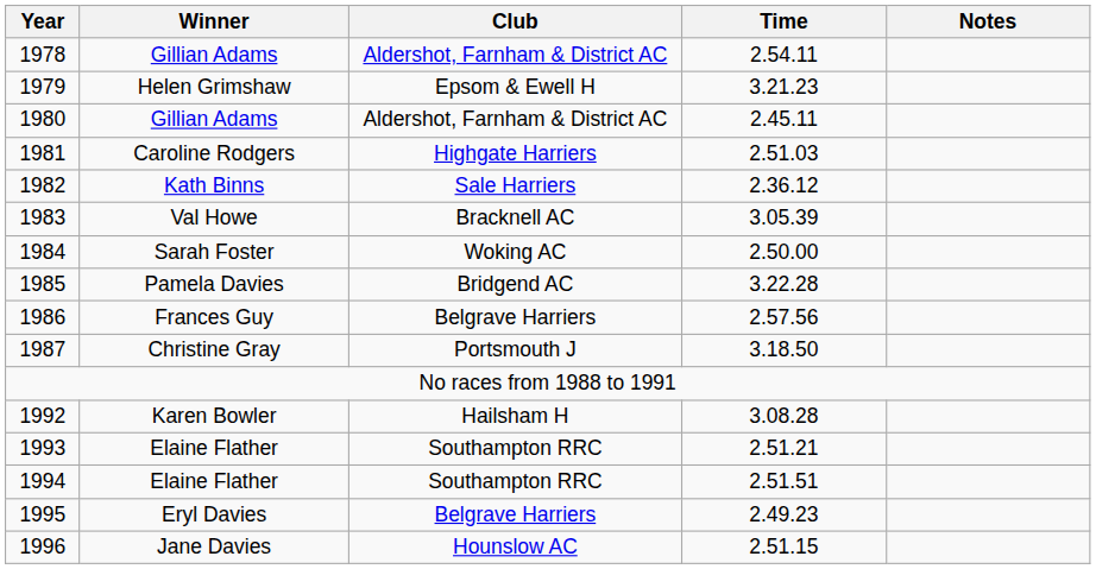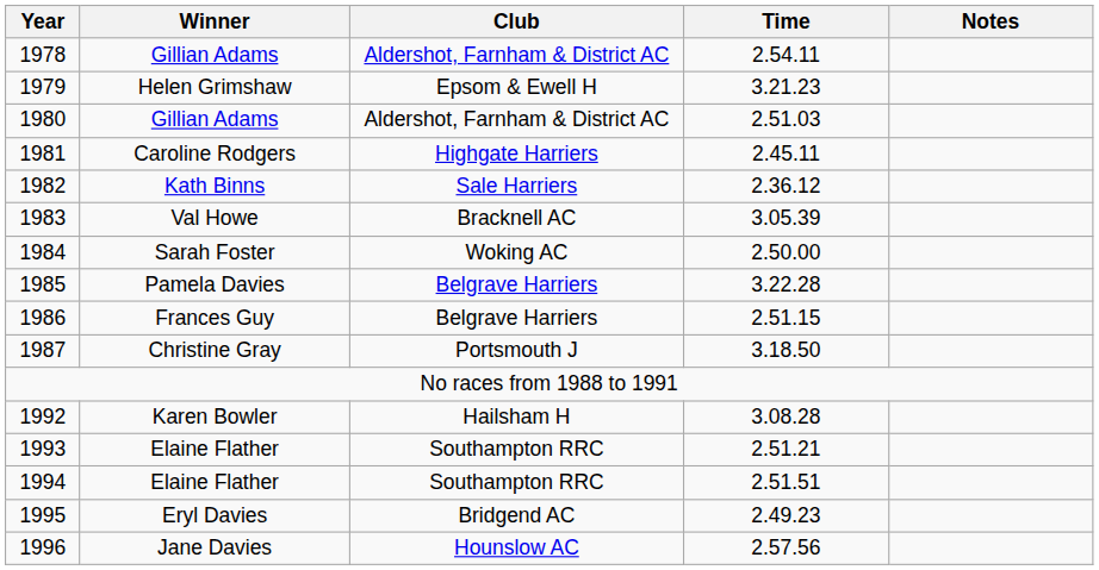1980 | Time: 2.45.11 -> 2.51.03
1981 | Time: 2.51.03 -> 2.45.11
1985 | Club: Bridgend AC -> Belgrave Harriers
1986 | Time: 2.57.56 -> 2.51.15
1995 | Club: Belgrave Harriers -> Bridgend AC
1996 | Time: 2.51.15 -> 2.57.56
